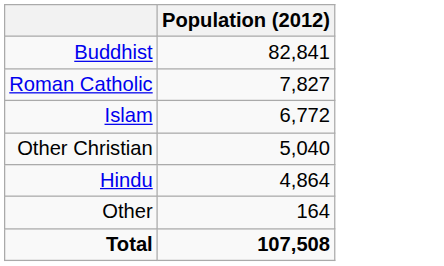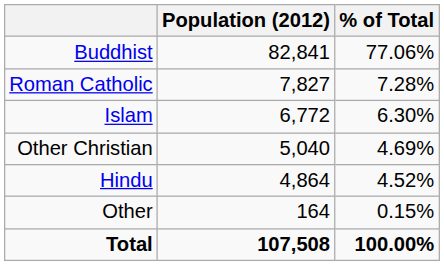+ column: % of Total | 77.06% | 7.28% | 6.30% | 4.69% | 4.52% | 0.15% | 100.00%
